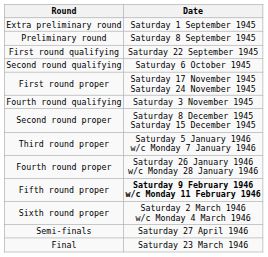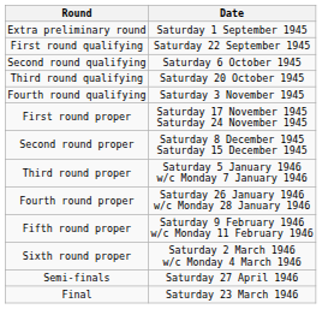- row: Preliminary round | Saturday 8 September 1945
+ row: Third round qualifying | Saturday 20 October 1945
rows swapped: Fourth round qualifying <-> First round proper
Fifth round proper | Date: bold -> normal
